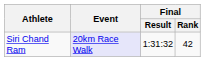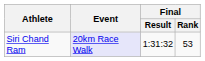Siri Chand Ram | Final / Rank: 42 -> 53
